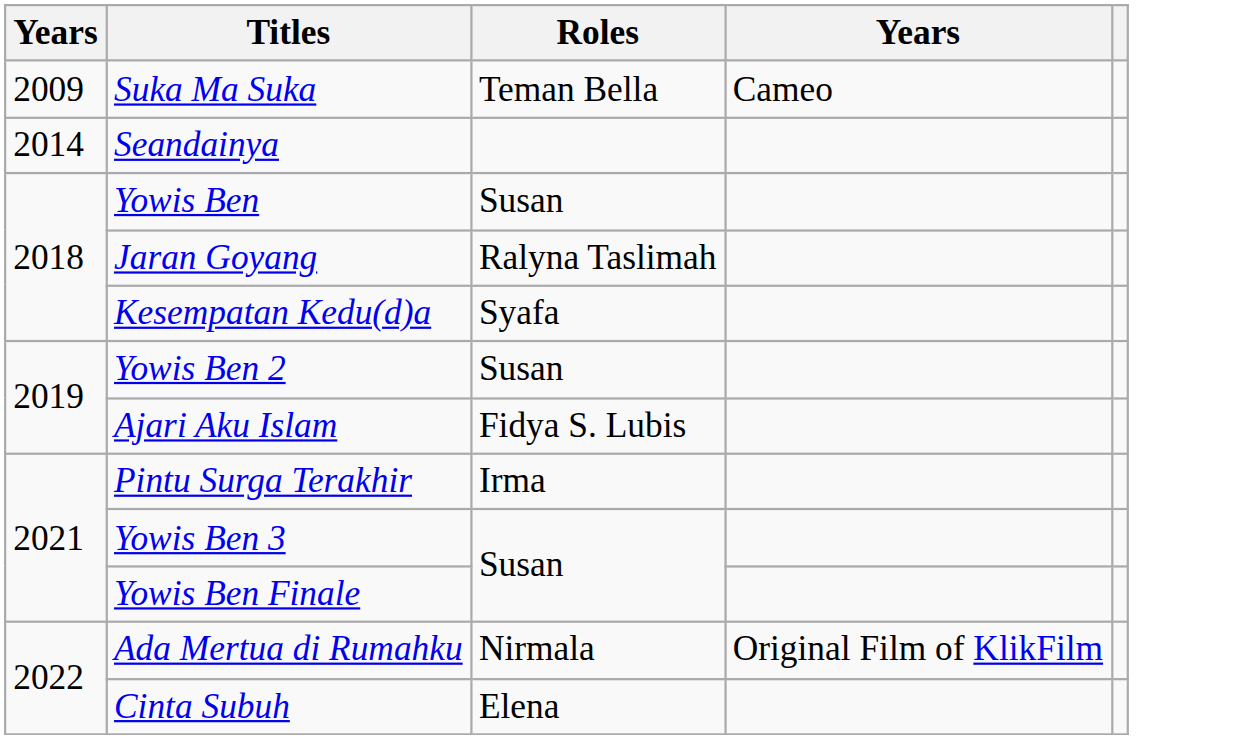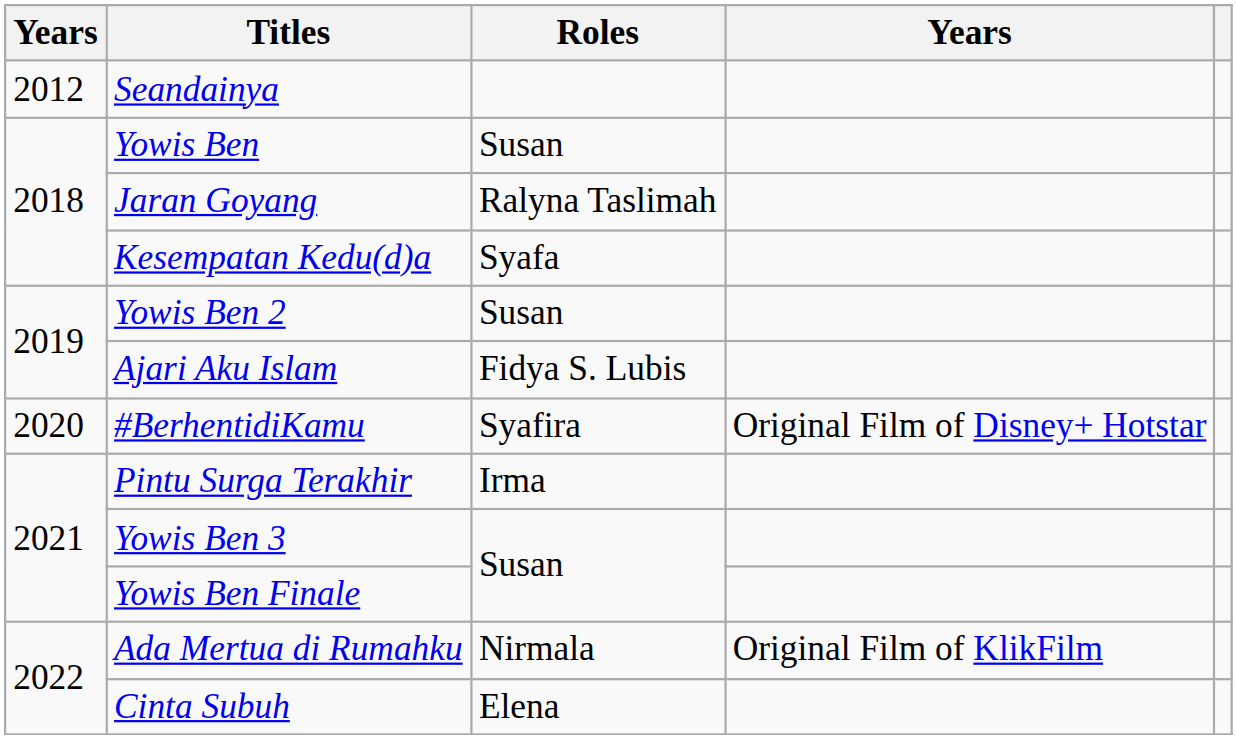- row: 2009 | Suka Ma Suka | Teman Bella | Cameo
Seandainya | column 1: 2014 -> 2012
+ row: 2020 | #BerhentidiKamu | Syafira | Original Film of Disney+ Hotstar
